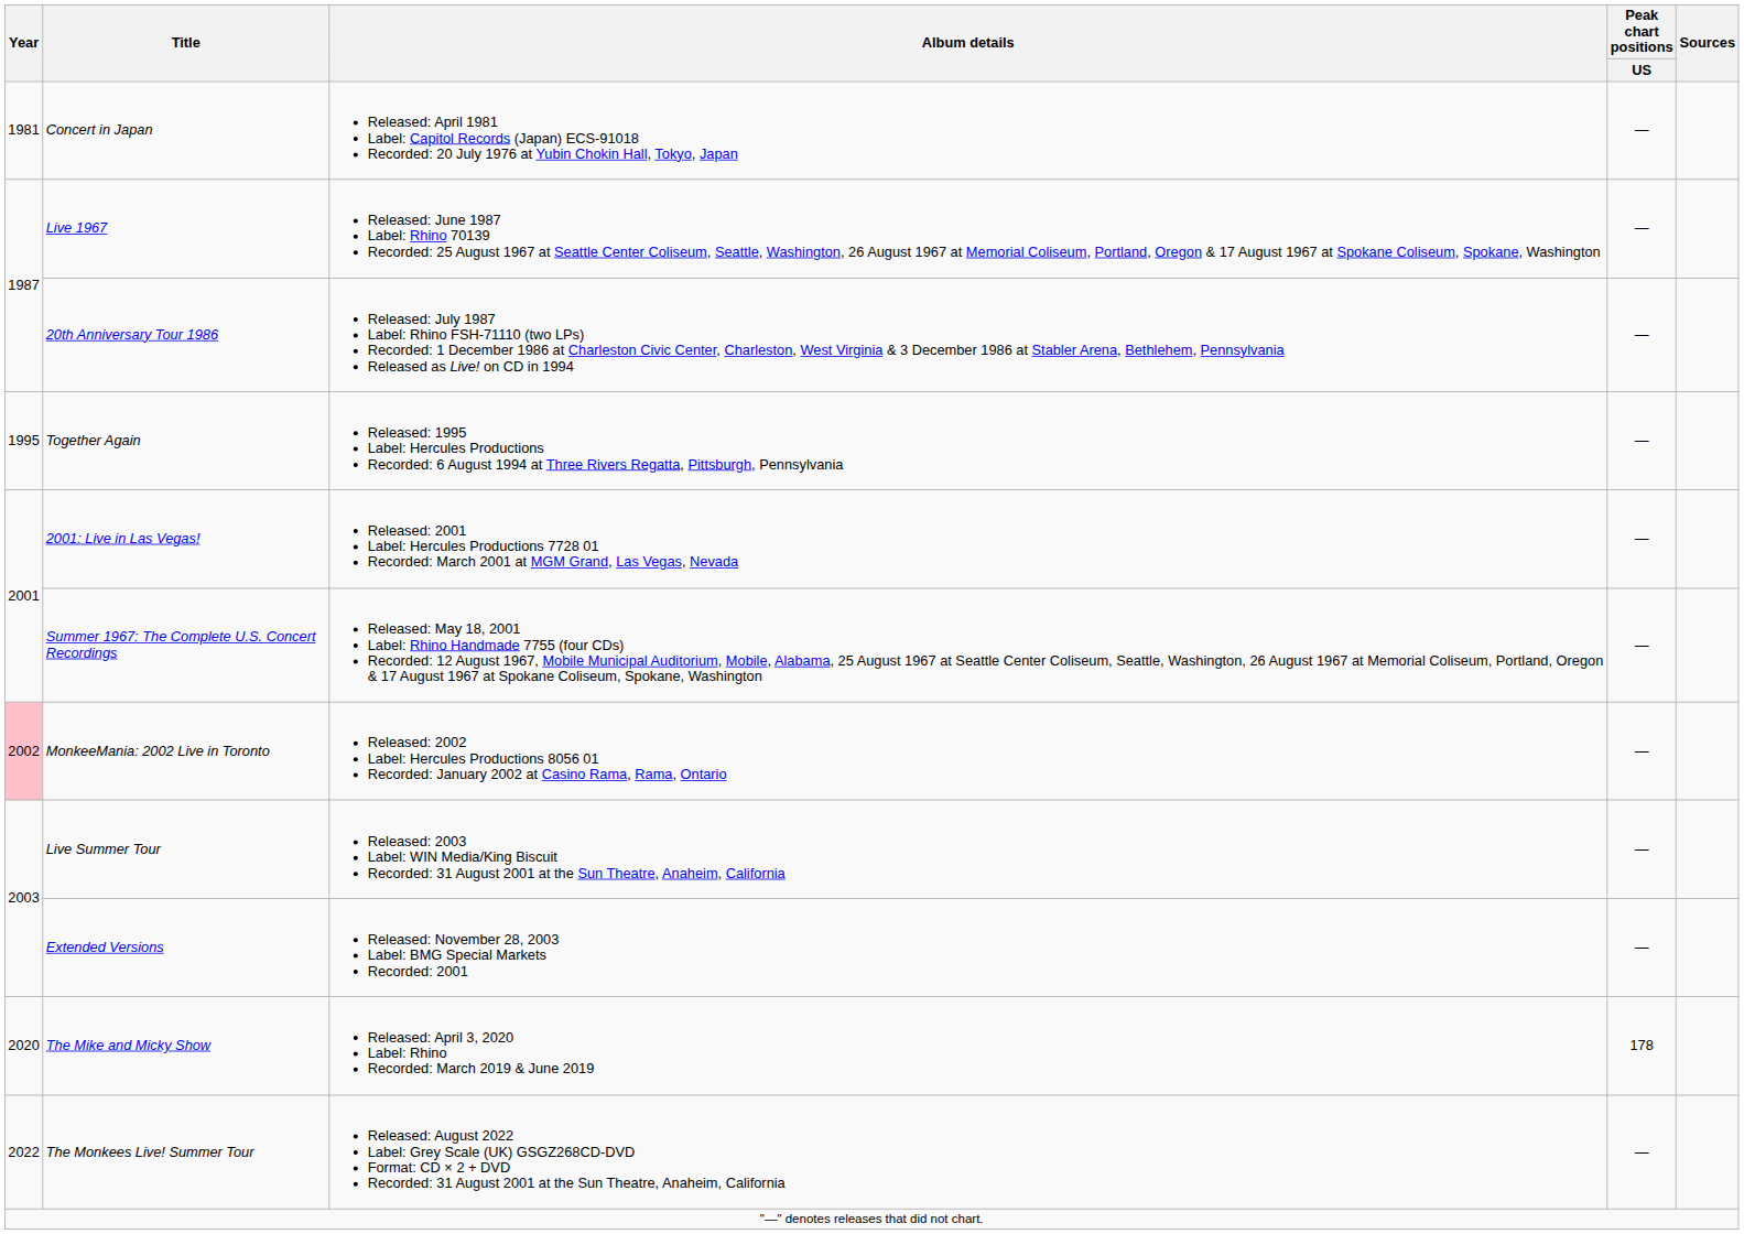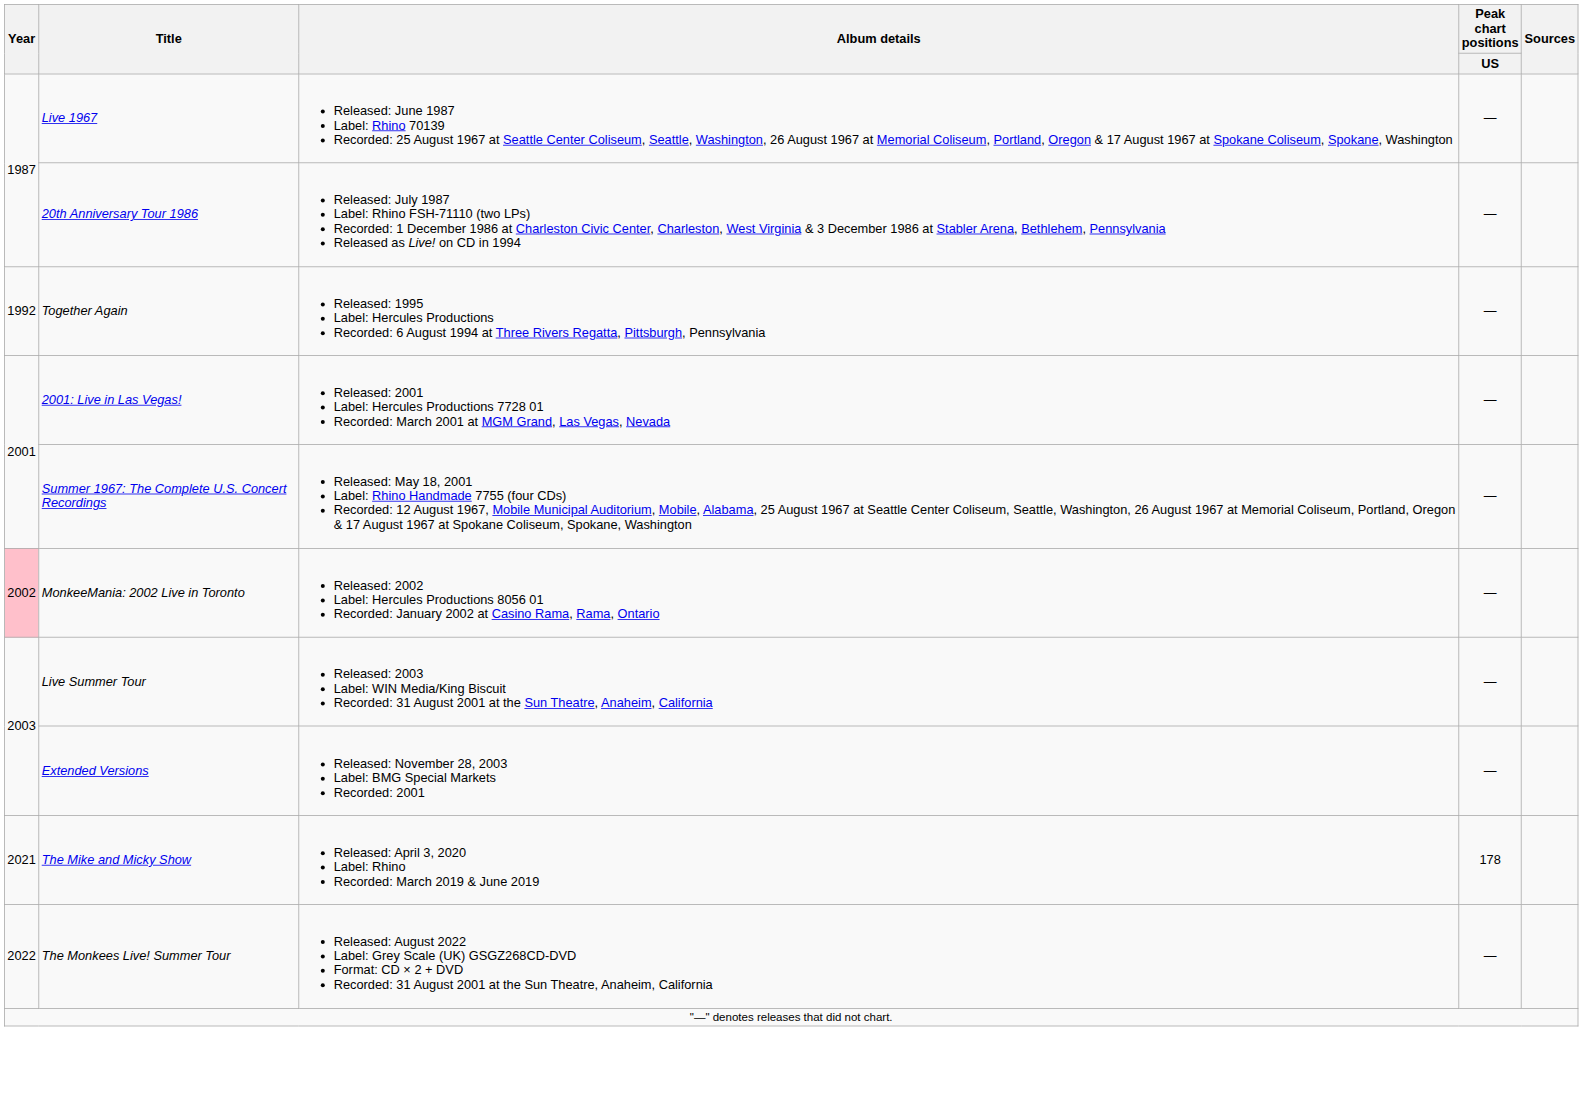- row: 1981 | Concert in Japan | Released: April 1981 Label: Capitol Records (Japan) ECS-91018 Recorded: 20 July 1976 at Yubin Chokin Hall, Tokyo, Japan | —
Together Again | Year: 1995 -> 1992
The Mike and Micky Show | Year: 2020 -> 2021
